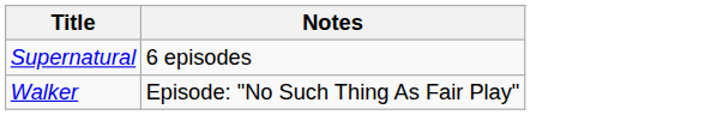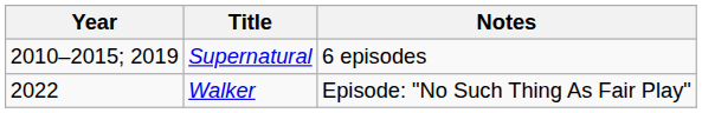+ column: Year | 2010–2015; 2019 | 2022
